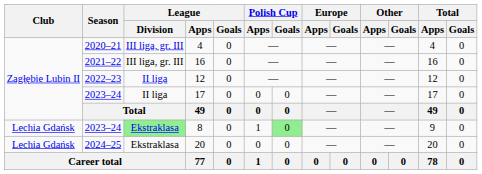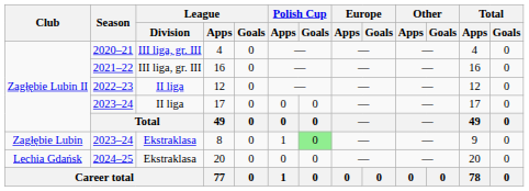8 | Club: Lechia Gdańsk -> Zagłębie Lubin
8 | League / Division: lightgreen background -> no background
